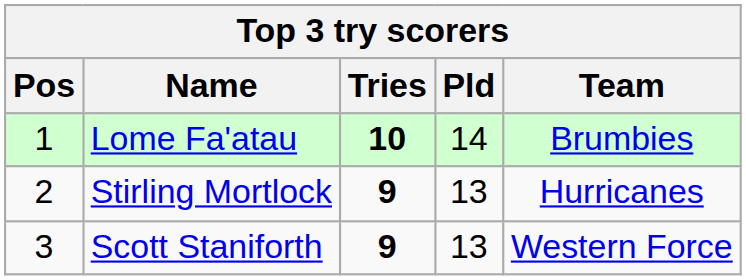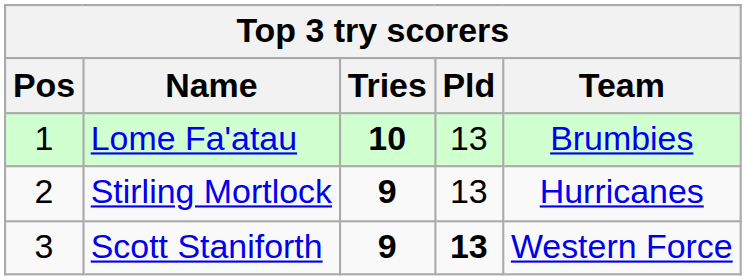Lome Fa'atau | Pld: 14 -> 13
Scott Staniforth | Pld: normal -> bold
